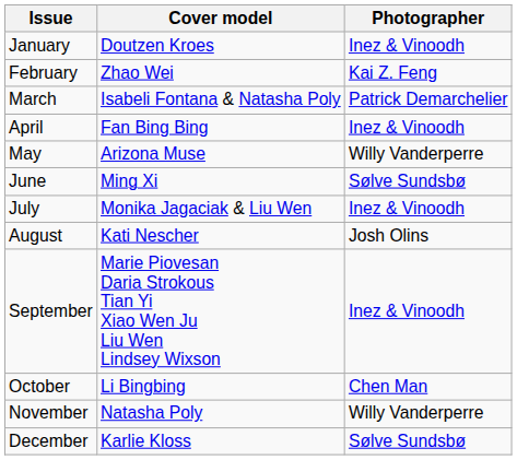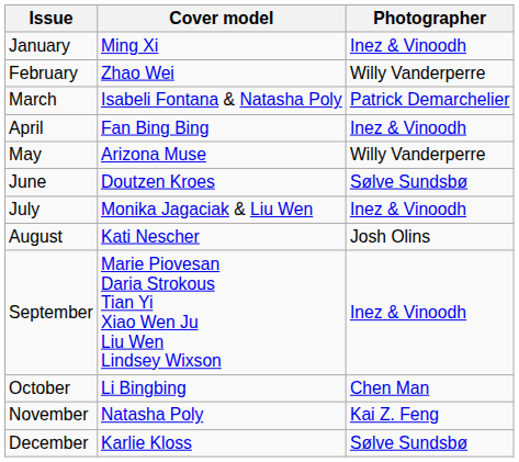January | Cover model: Doutzen Kroes -> Ming Xi
February | Photographer: Kai Z. Feng -> Willy Vanderperre
June | Cover model: Ming Xi -> Doutzen Kroes
November | Photographer: Willy Vanderperre -> Kai Z. Feng
